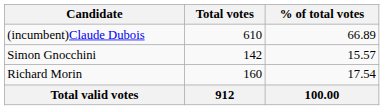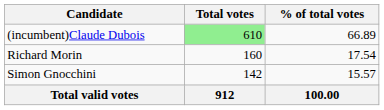(incumbent)Claude Dubois | Total votes: no background -> lightgreen background
rows swapped: Richard Morin <-> Simon Gnocchini
